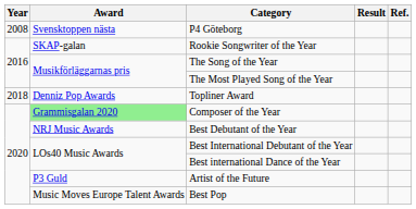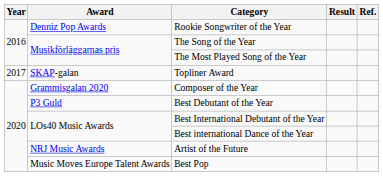- row: 2008 | Svensktoppen nästa | P4 Göteborg
Rookie Songwriter of the Year | Award: SKAP-galan -> Denniz Pop Awards
Topliner Award | Year: 2018 -> 2017
Topliner Award | Award: Denniz Pop Awards -> SKAP-galan
Composer of the Year | Award: lightgreen background -> no background
Best Debutant of the Year | Award: NRJ Music Awards -> P3 Guld
Artist of the Future | Award: P3 Guld -> NRJ Music Awards
